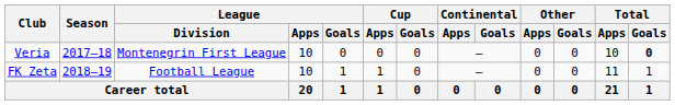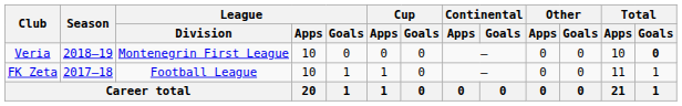Veria | Season: 2017–18 -> 2018–19
FK Zeta | Season: 2018–19 -> 2017–18
